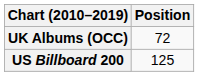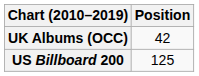UK Albums (OCC) | Position: 72 -> 42
